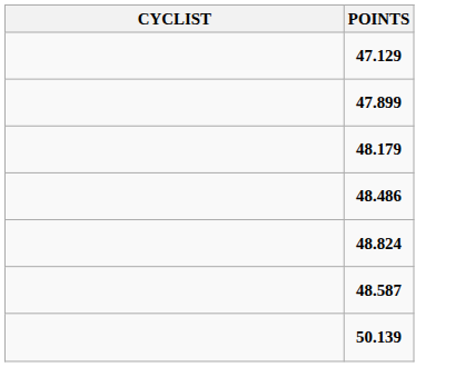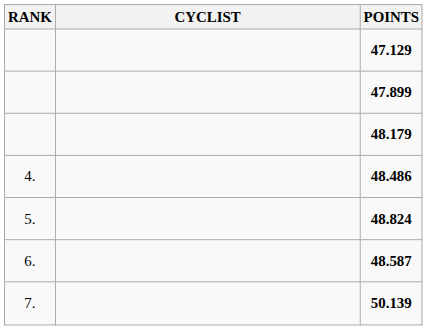+ column: RANK | 4. | 5. | 6. | 7.
